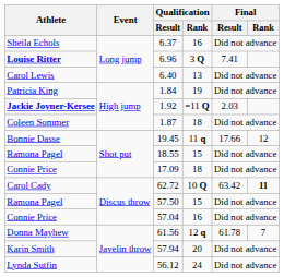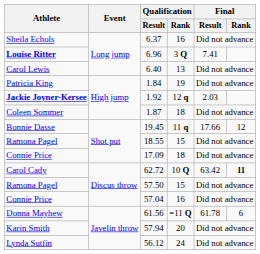1.92 | Qualification / Rank: =11 Q -> 12 q
61.56 | Qualification / Rank: 12 q -> =11 Q
61.56 | Final / Rank: 7 -> 6
